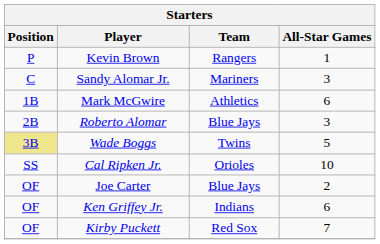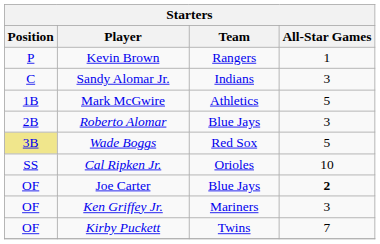Sandy Alomar Jr. | Team: Mariners -> Indians
Mark McGwire | All-Star Games: 6 -> 5
Wade Boggs | Team: Twins -> Red Sox
Joe Carter | All-Star Games: normal -> bold
Ken Griffey Jr. | Team: Indians -> Mariners
Ken Griffey Jr. | All-Star Games: 6 -> 3
Kirby Puckett | Team: Red Sox -> Twins
